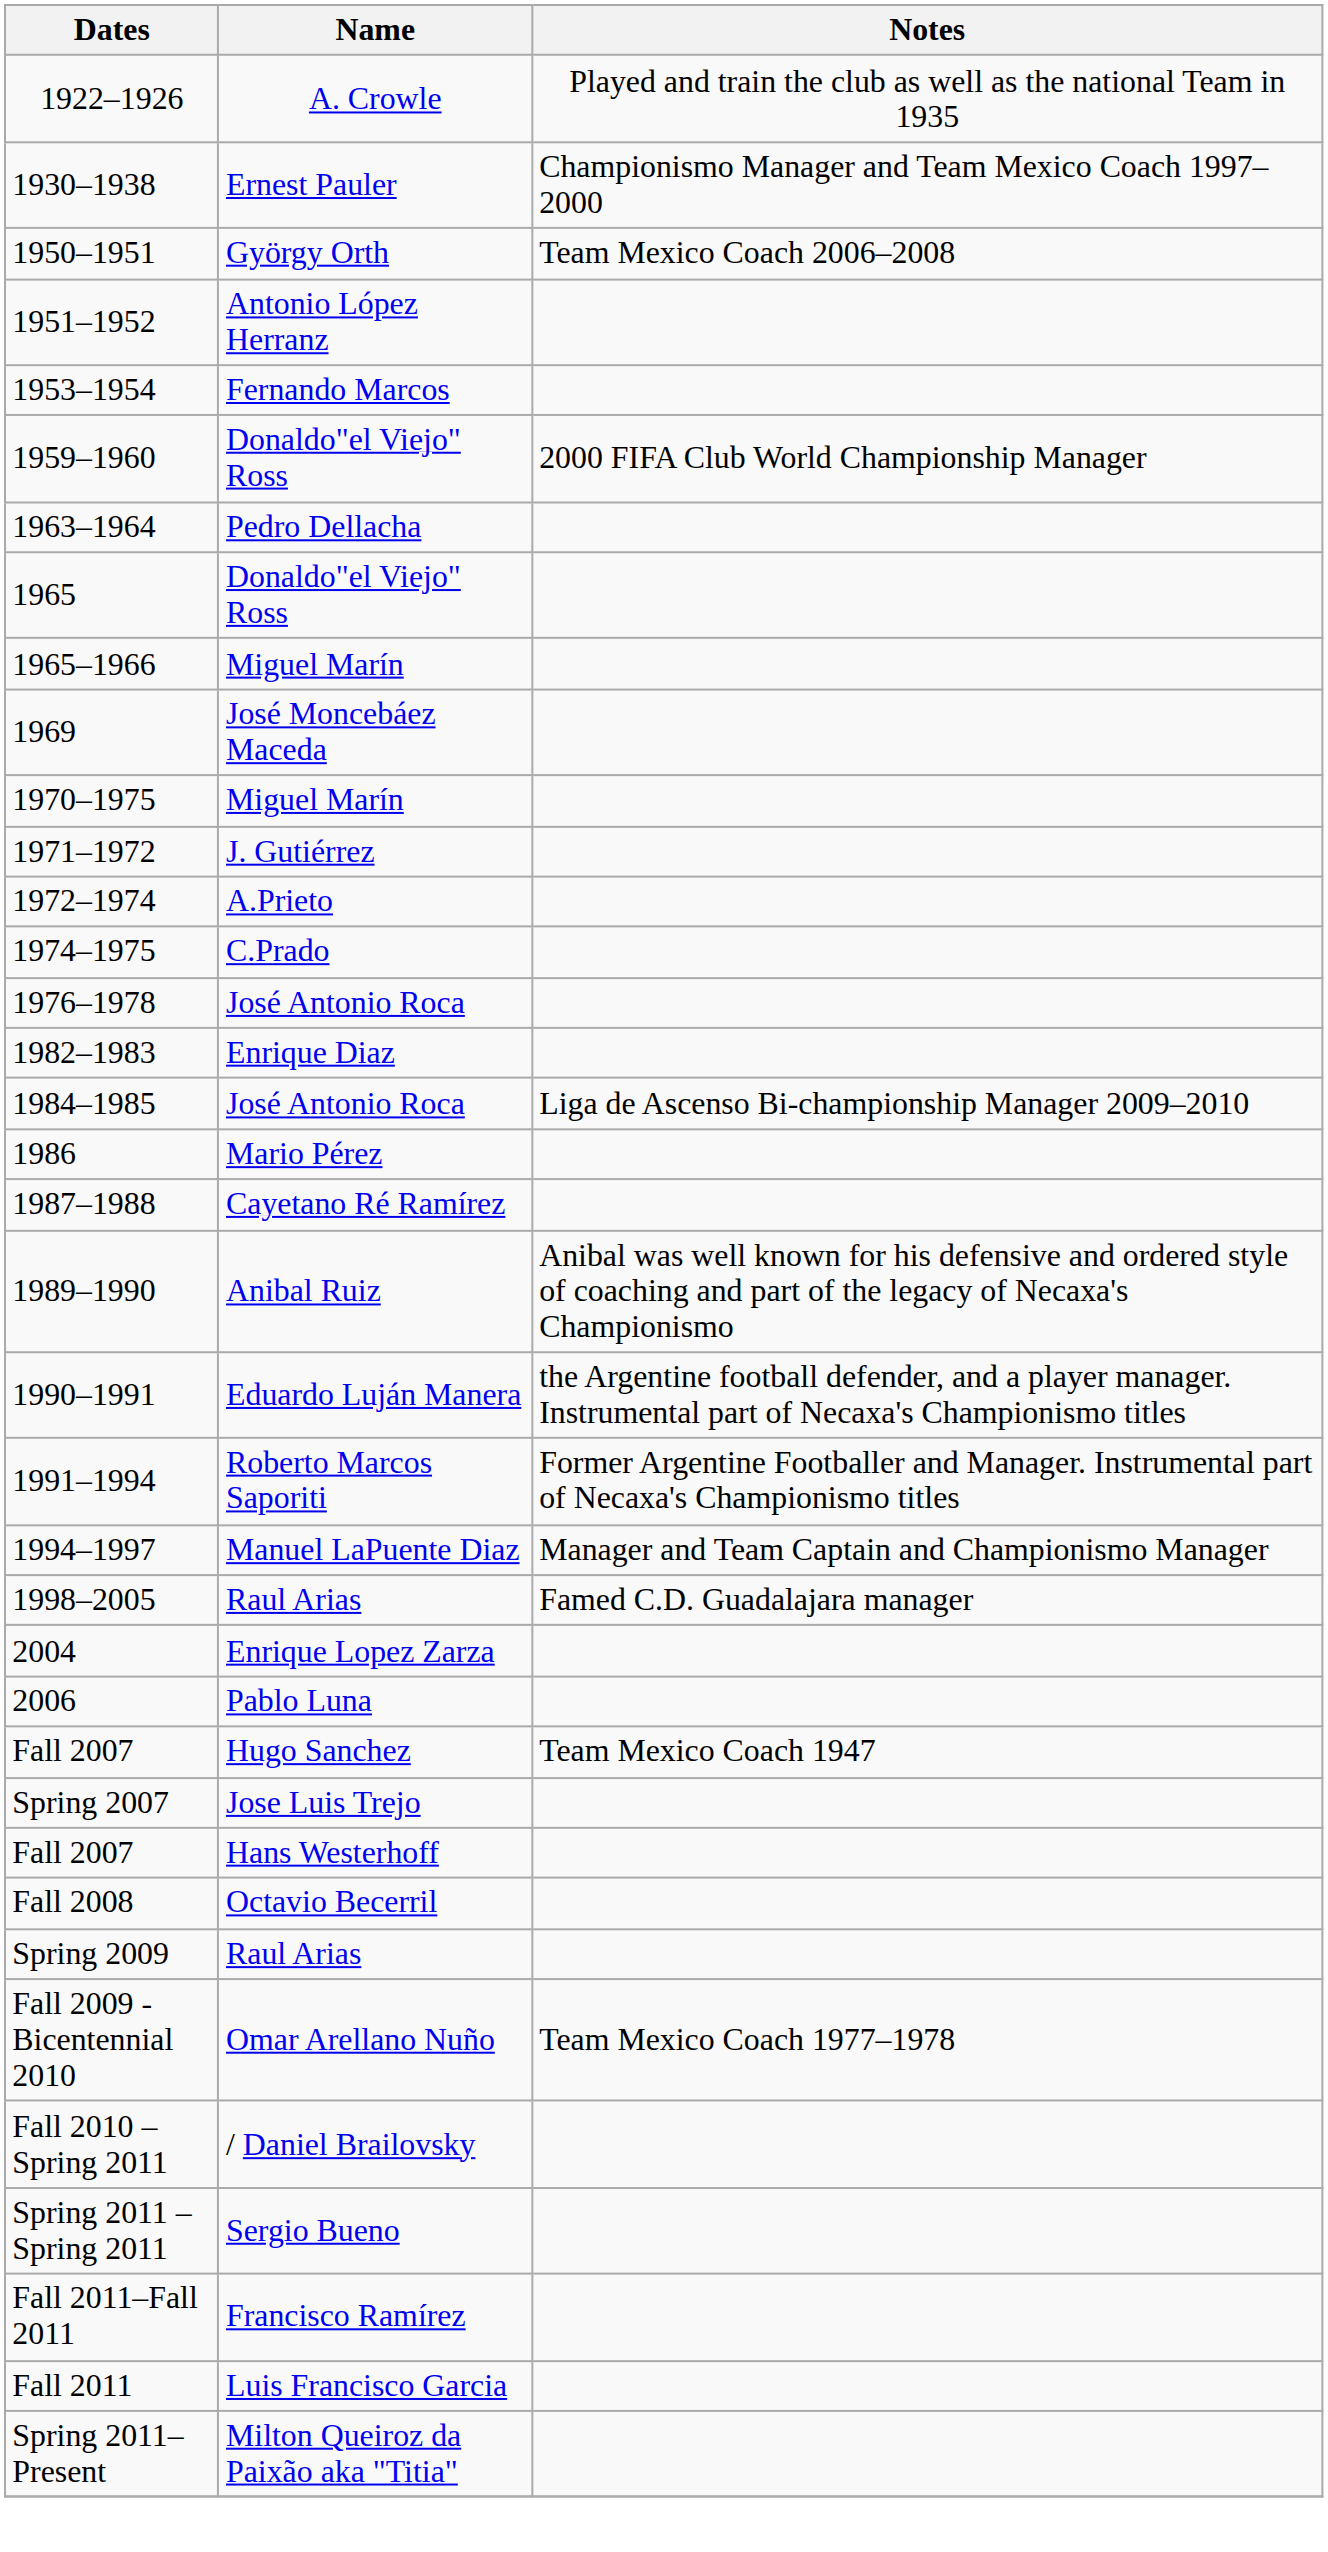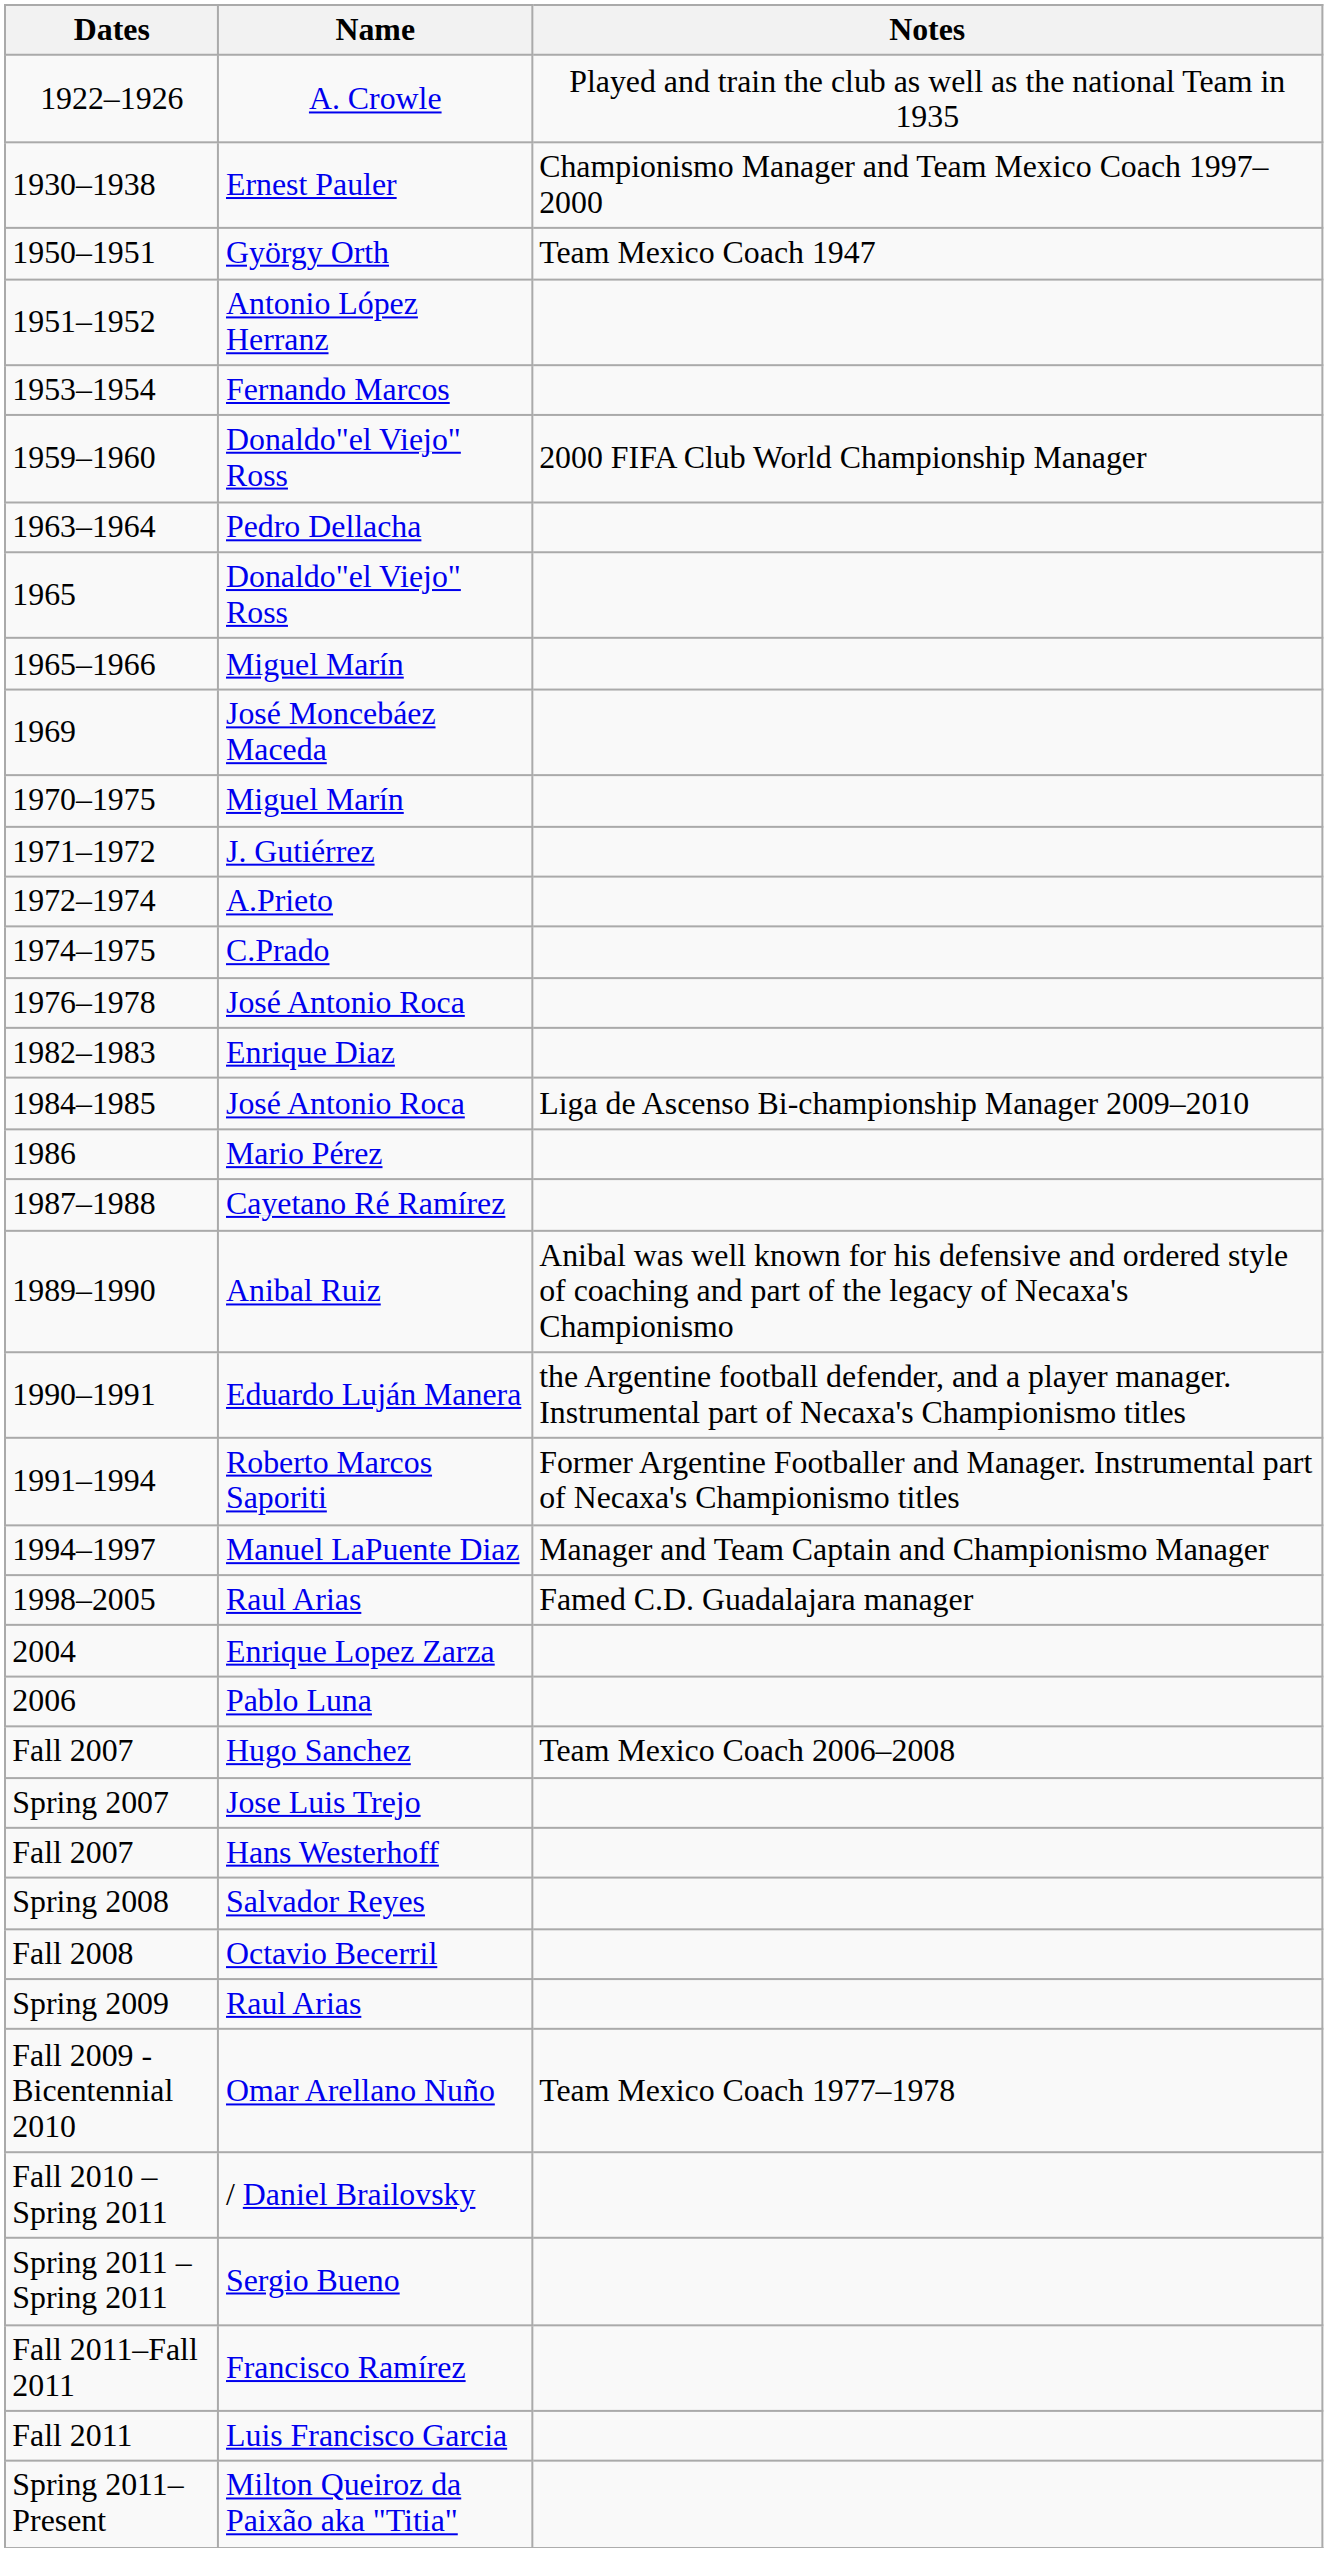1950–1951 | Notes: Team Mexico Coach 2006–2008 -> Team Mexico Coach 1947
Fall 2007 / Hugo Sanchez | Notes: Team Mexico Coach 1947 -> Team Mexico Coach 2006–2008
+ row: Spring 2008 | Salvador Reyes
